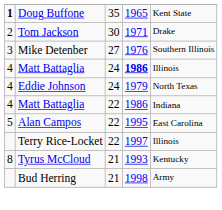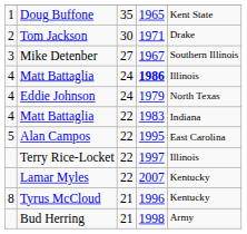Doug Buffone | column 1: bold -> normal
Mike Detenber | column 4: 1976 -> 1967
Matt Battaglia / 22 | column 4: 1986 -> 1983
+ row: Lamar Myles | 22 | 2007 | Kentucky
Tyrus McCloud | column 4: 1993 -> 1996
